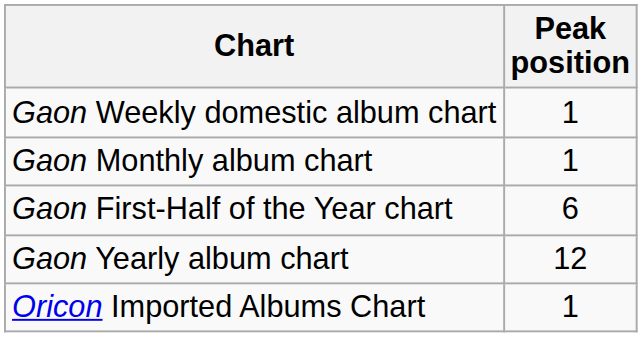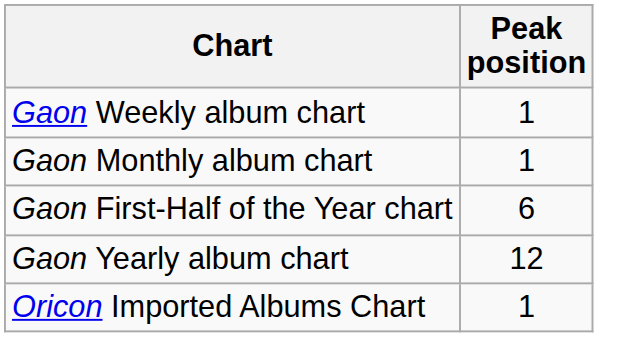+ row: Gaon Weekly album chart | 1
- row: Gaon Weekly domestic album chart | 1
